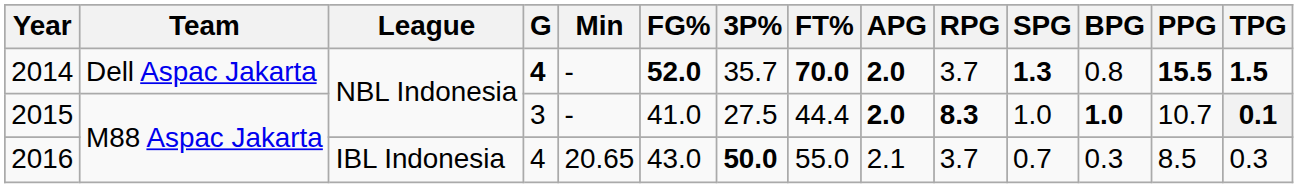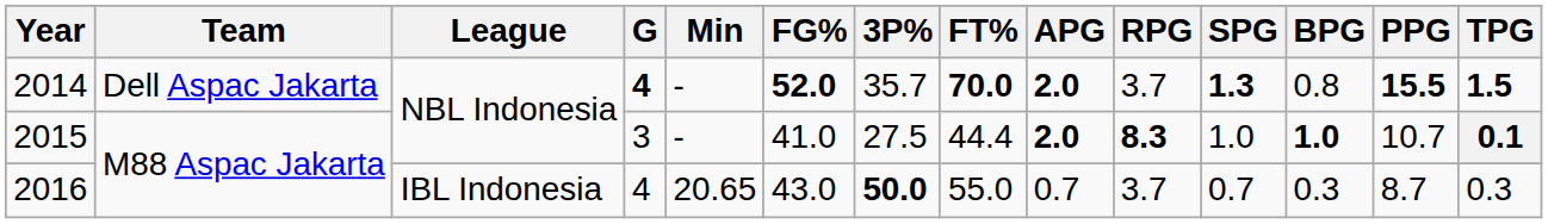2016 | APG: 2.1 -> 0.7
2016 | PPG: 8.5 -> 8.7
